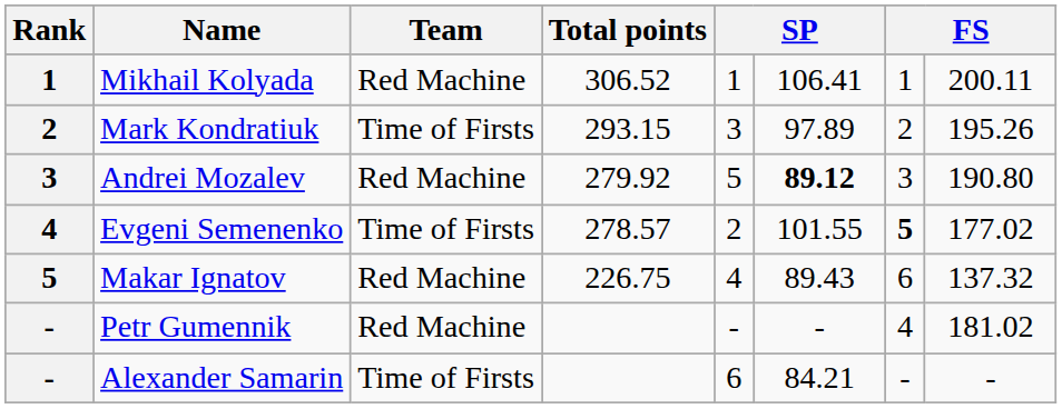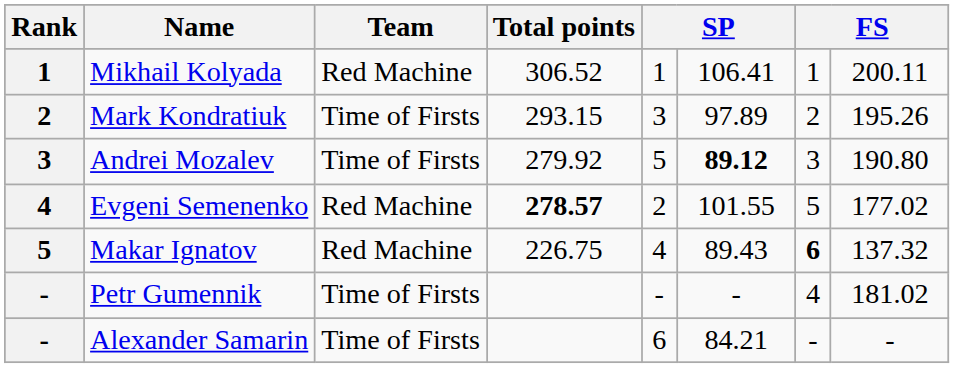Andrei Mozalev | Team: Red Machine -> Time of Firsts
Evgeni Semenenko | Team: Time of Firsts -> Red Machine
Evgeni Semenenko | Total points: normal -> bold
Evgeni Semenenko | column 7: bold -> normal
Makar Ignatov | column 7: normal -> bold
Petr Gumennik | Team: Red Machine -> Time of Firsts
